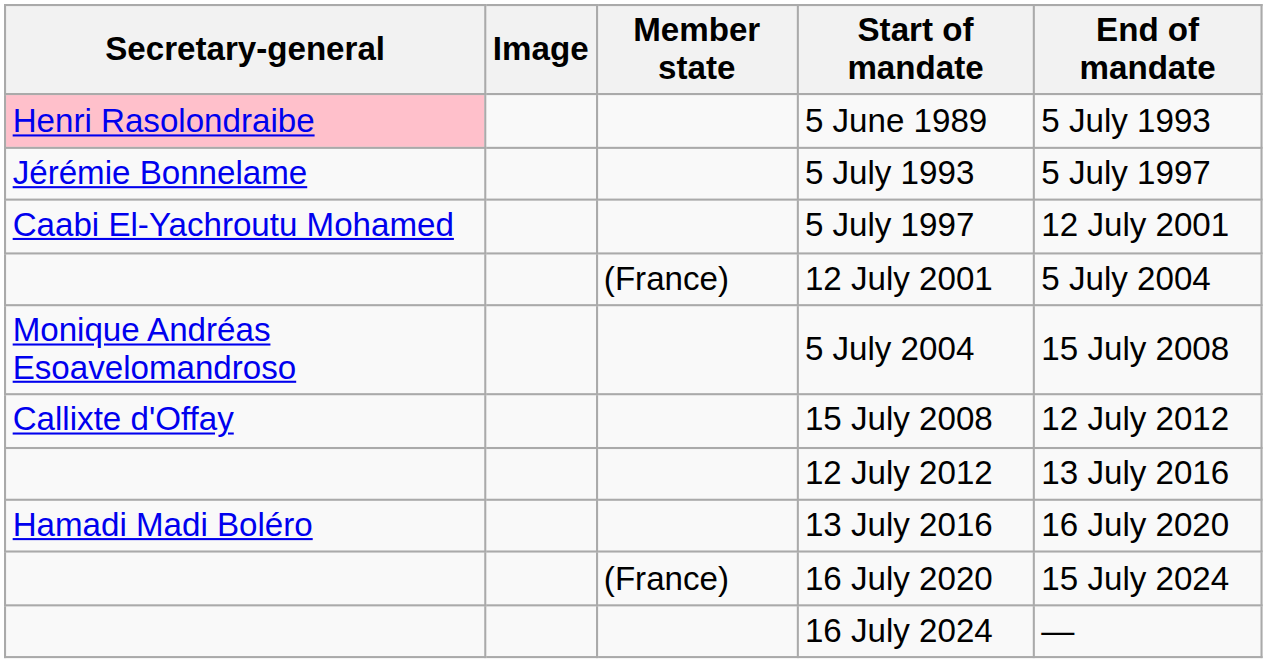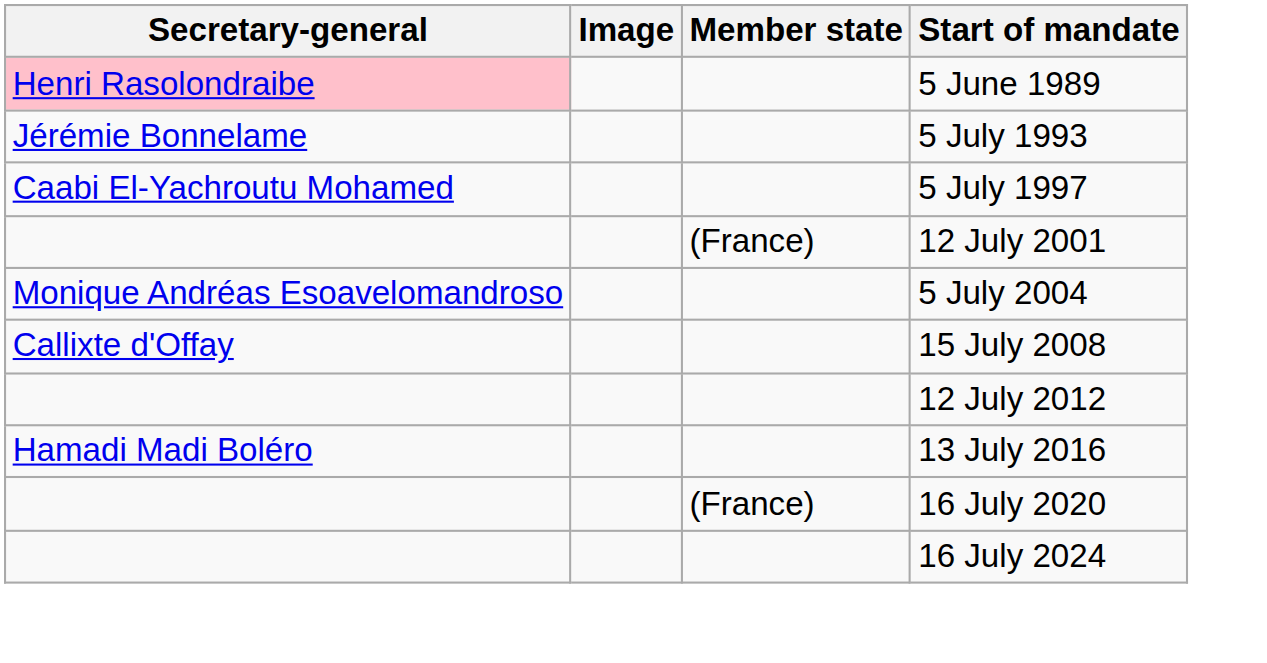- column: End of mandate | 5 July 1993 | 5 July 1997 | 12 July 2001 | 5 July 2004 | 15 July 2008 | 12 July 2012 | 13 July 2016 | 16 July 2020 | 15 July 2024 | —
